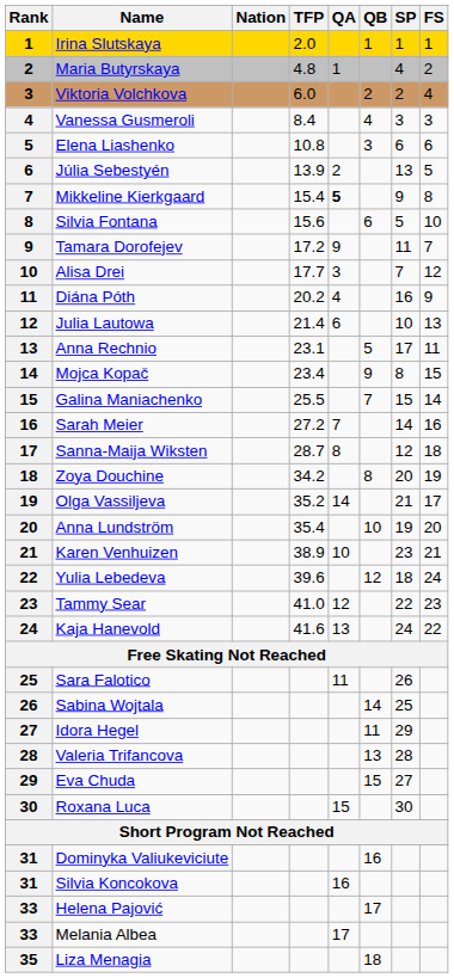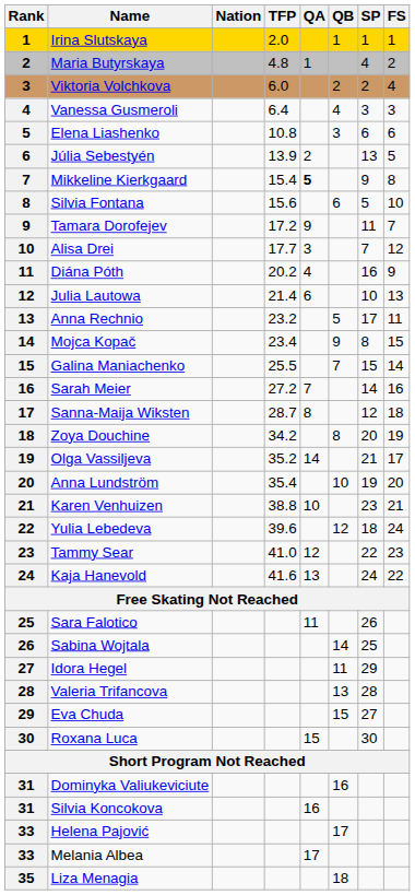Vanessa Gusmeroli | TFP: 8.4 -> 6.4
Anna Rechnio | TFP: 23.1 -> 23.2
Karen Venhuizen | TFP: 38.9 -> 38.8
